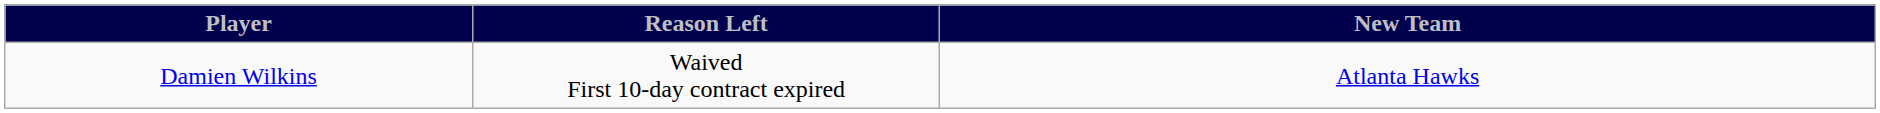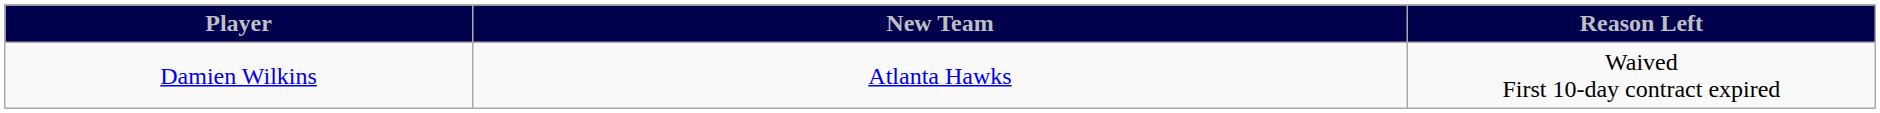columns swapped: Reason Left <-> New Team
